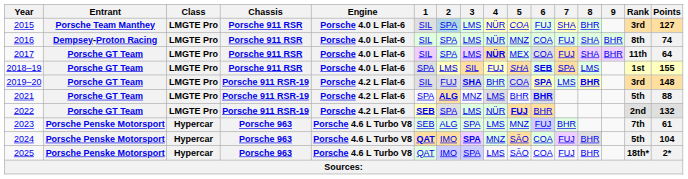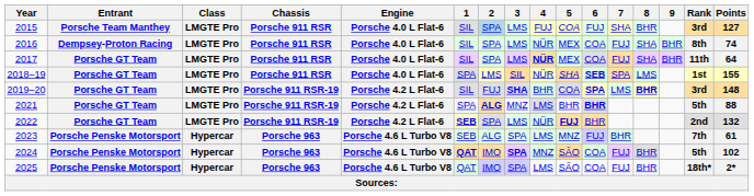2015 | 4: NÜR -> FUJ
2016 | 5: MNZ -> MEX
2018–19 | 4: FUJ -> NÜR
2024 | Points: 104 -> 102
